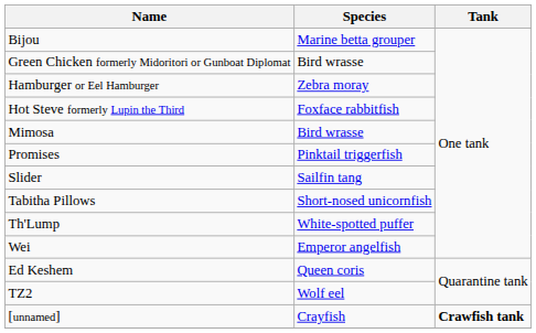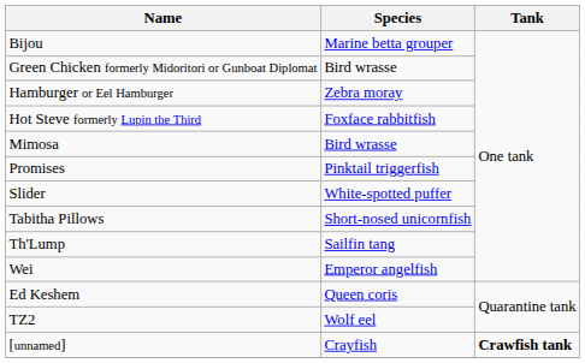Slider | Species: Sailfin tang -> White-spotted puffer
Th'Lump | Species: White-spotted puffer -> Sailfin tang
